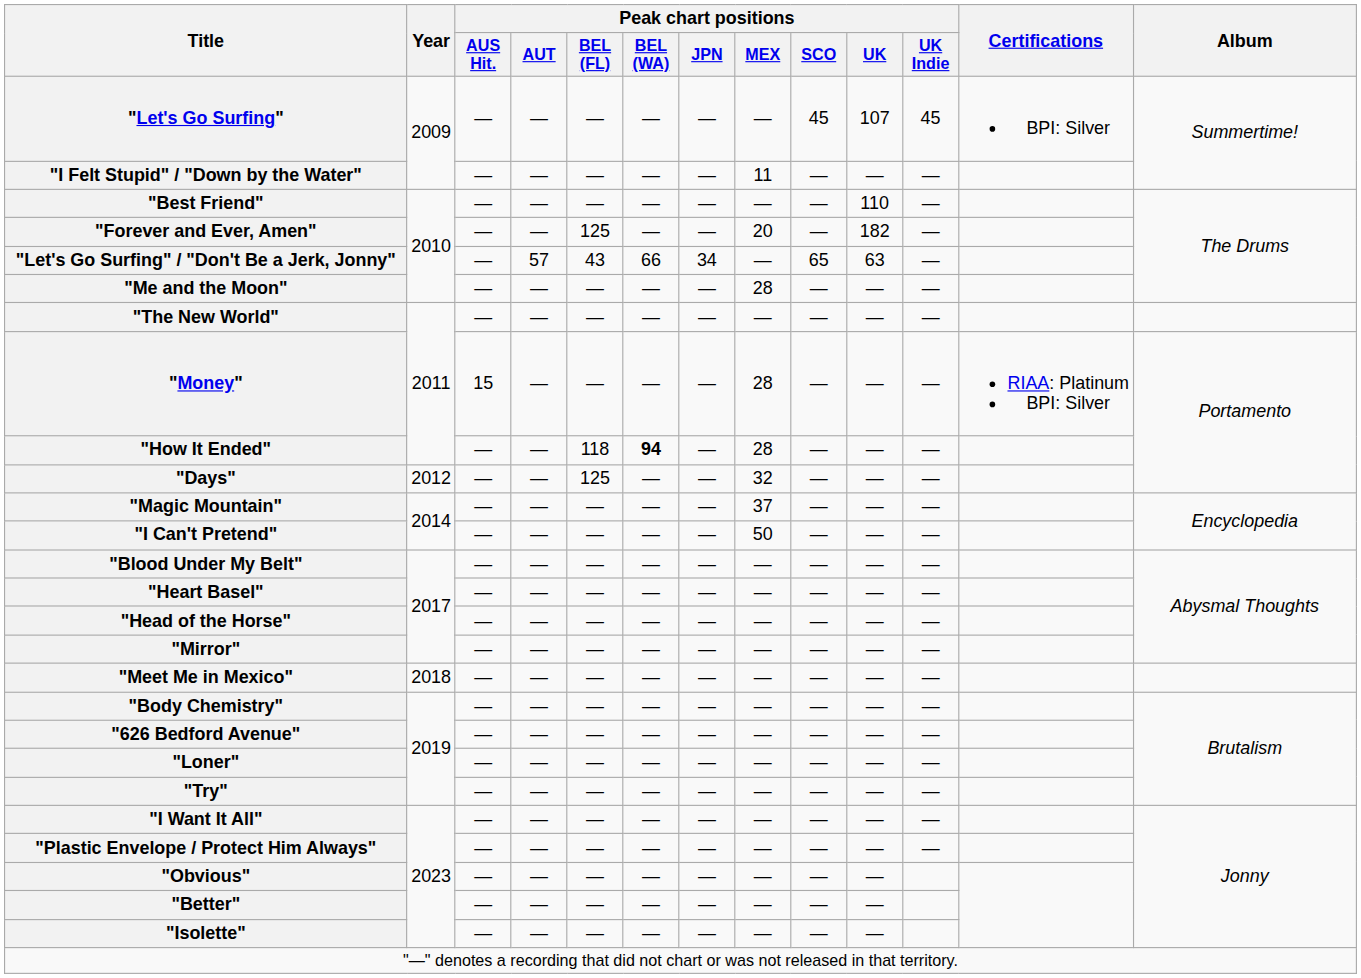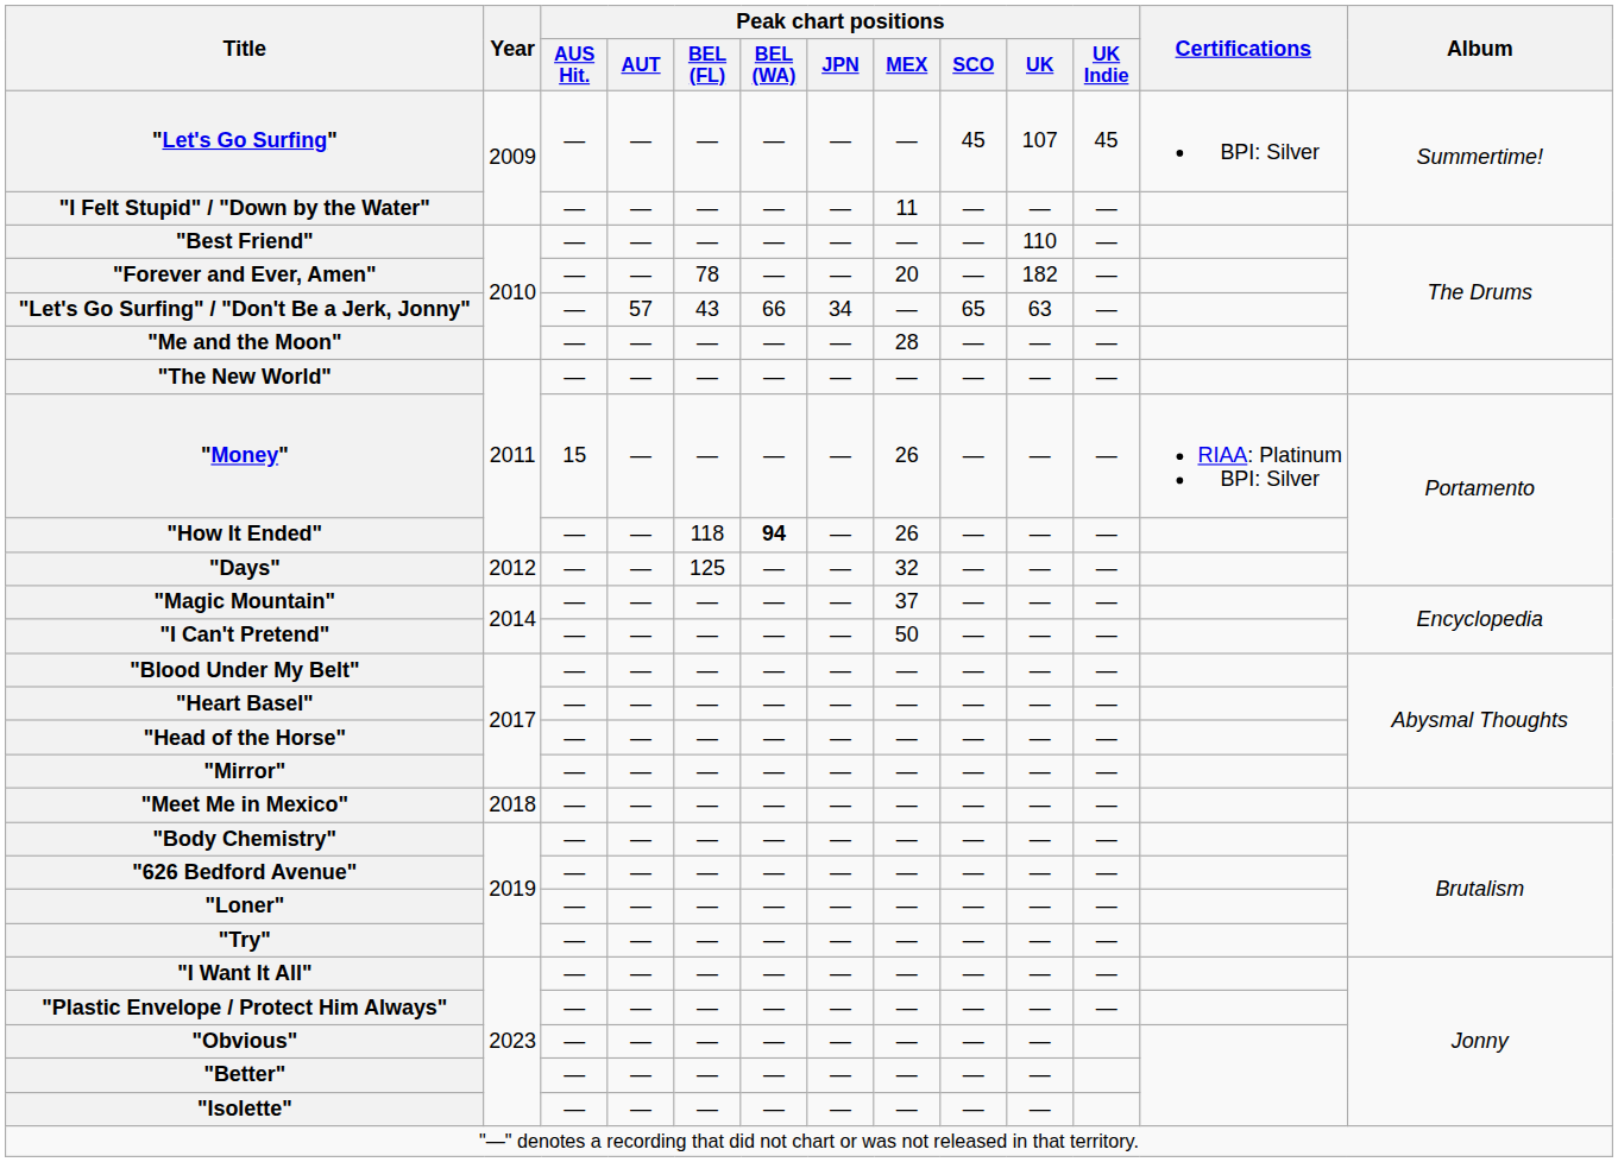"Forever and Ever, Amen" | Peak chart positions / BEL (FL): 125 -> 78
"Money" | Peak chart positions / MEX: 28 -> 26
"How It Ended" | Peak chart positions / MEX: 28 -> 26
